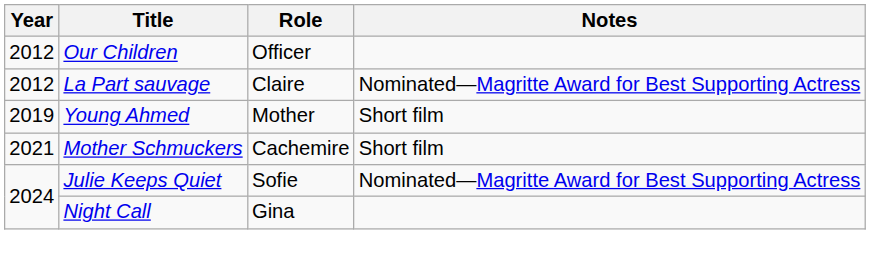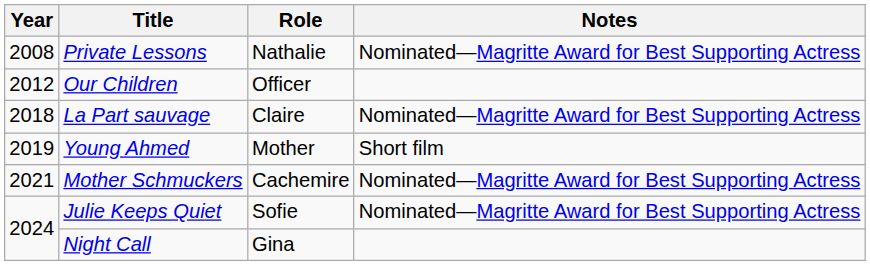+ row: 2008 | Private Lessons | Nathalie | Nominated—Magritte Award for Best Supporting Actress
La Part sauvage | Year: 2012 -> 2018
Mother Schmuckers | Notes: Short film -> Nominated—Magritte Award for Best Supporting Actress
